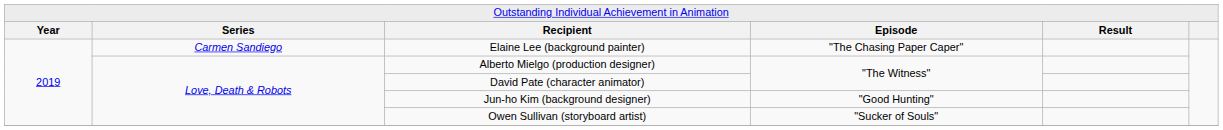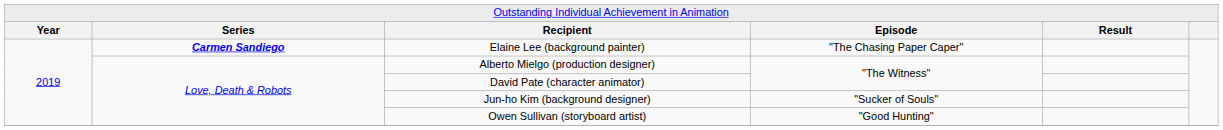Elaine Lee (background painter) | column 2: normal -> bold
Jun-ho Kim (background designer) | column 4: "Good Hunting" -> "Sucker of Souls"
Owen Sullivan (storyboard artist) | column 4: "Sucker of Souls" -> "Good Hunting"
